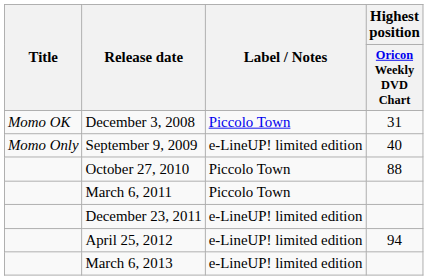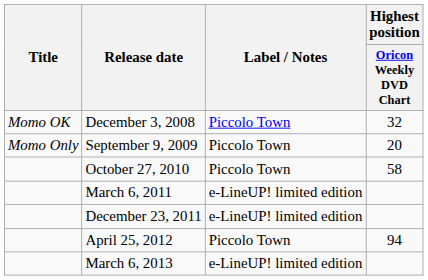December 3, 2008 | Highest position / Oricon Weekly DVD Chart: 31 -> 32
September 9, 2009 | Label / Notes: e-LineUP! limited edition -> Piccolo Town
September 9, 2009 | Highest position / Oricon Weekly DVD Chart: 40 -> 20
October 27, 2010 | Highest position / Oricon Weekly DVD Chart: 88 -> 58
March 6, 2011 | Label / Notes: Piccolo Town -> e-LineUP! limited edition
April 25, 2012 | Label / Notes: e-LineUP! limited edition -> Piccolo Town
